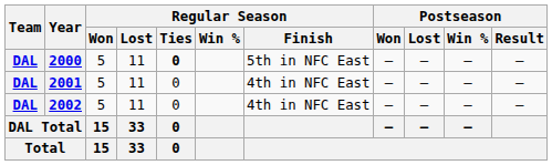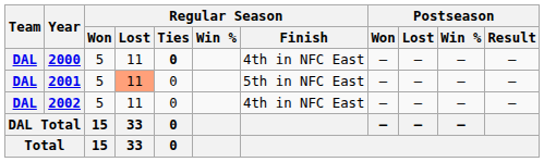2000 | Regular Season / Finish: 5th in NFC East -> 4th in NFC East
2001 | Regular Season / Lost: no background -> lightsalmon background
2001 | Regular Season / Finish: 4th in NFC East -> 5th in NFC East
